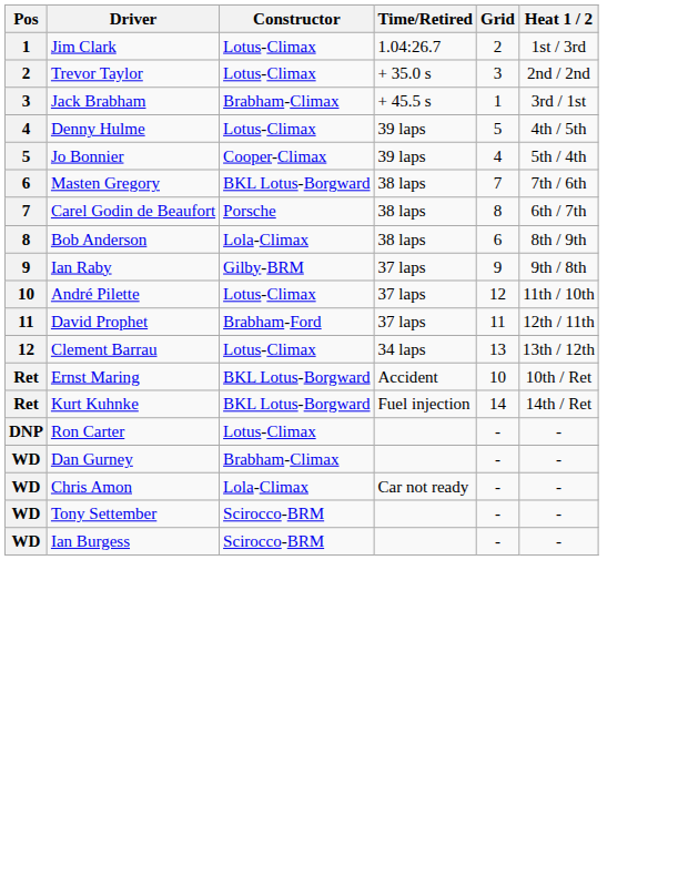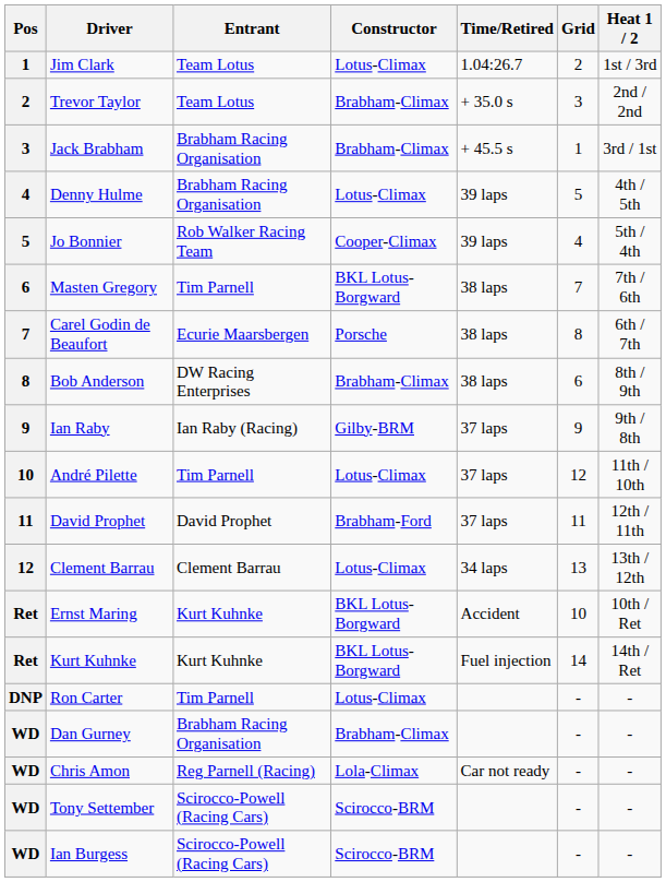+ column: Entrant | Team Lotus | Team Lotus | Brabham Racing Organisation | Brabham Racing Organisation | Rob Walker Racing Team | Tim Parnell | Ecurie Maarsbergen | DW Racing Enterprises | Ian Raby (Racing) | Tim Parnell | David Prophet | Clement Barrau | Kurt Kuhnke | Kurt Kuhnke | Tim Parnell | Brabham Racing Organisation | Reg Parnell (Racing) | Scirocco-Powell (Racing Cars) | Scirocco-Powell (Racing Cars)
Trevor Taylor | Constructor: Lotus-Climax -> Brabham-Climax
Bob Anderson | Constructor: Lola-Climax -> Brabham-Climax
